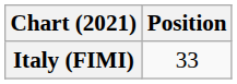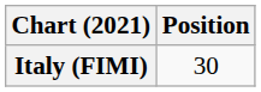Italy (FIMI) | Position: 33 -> 30
